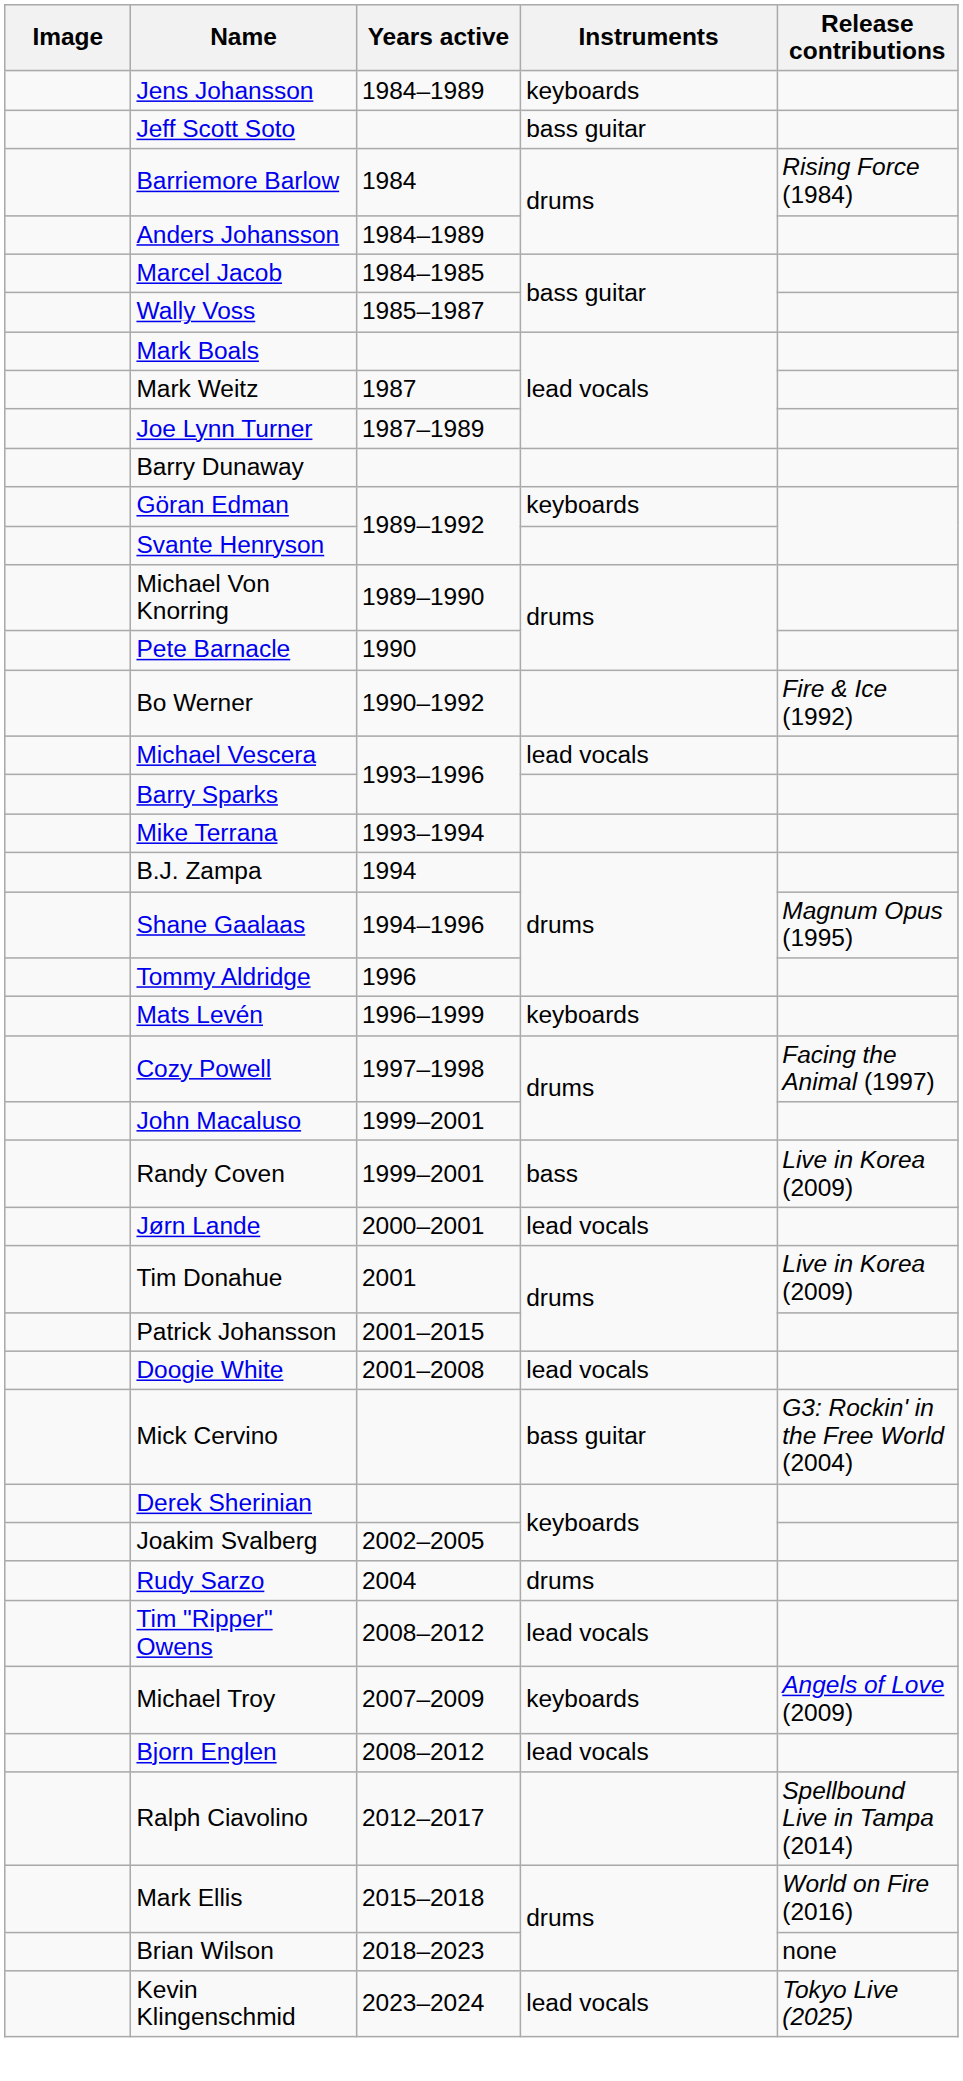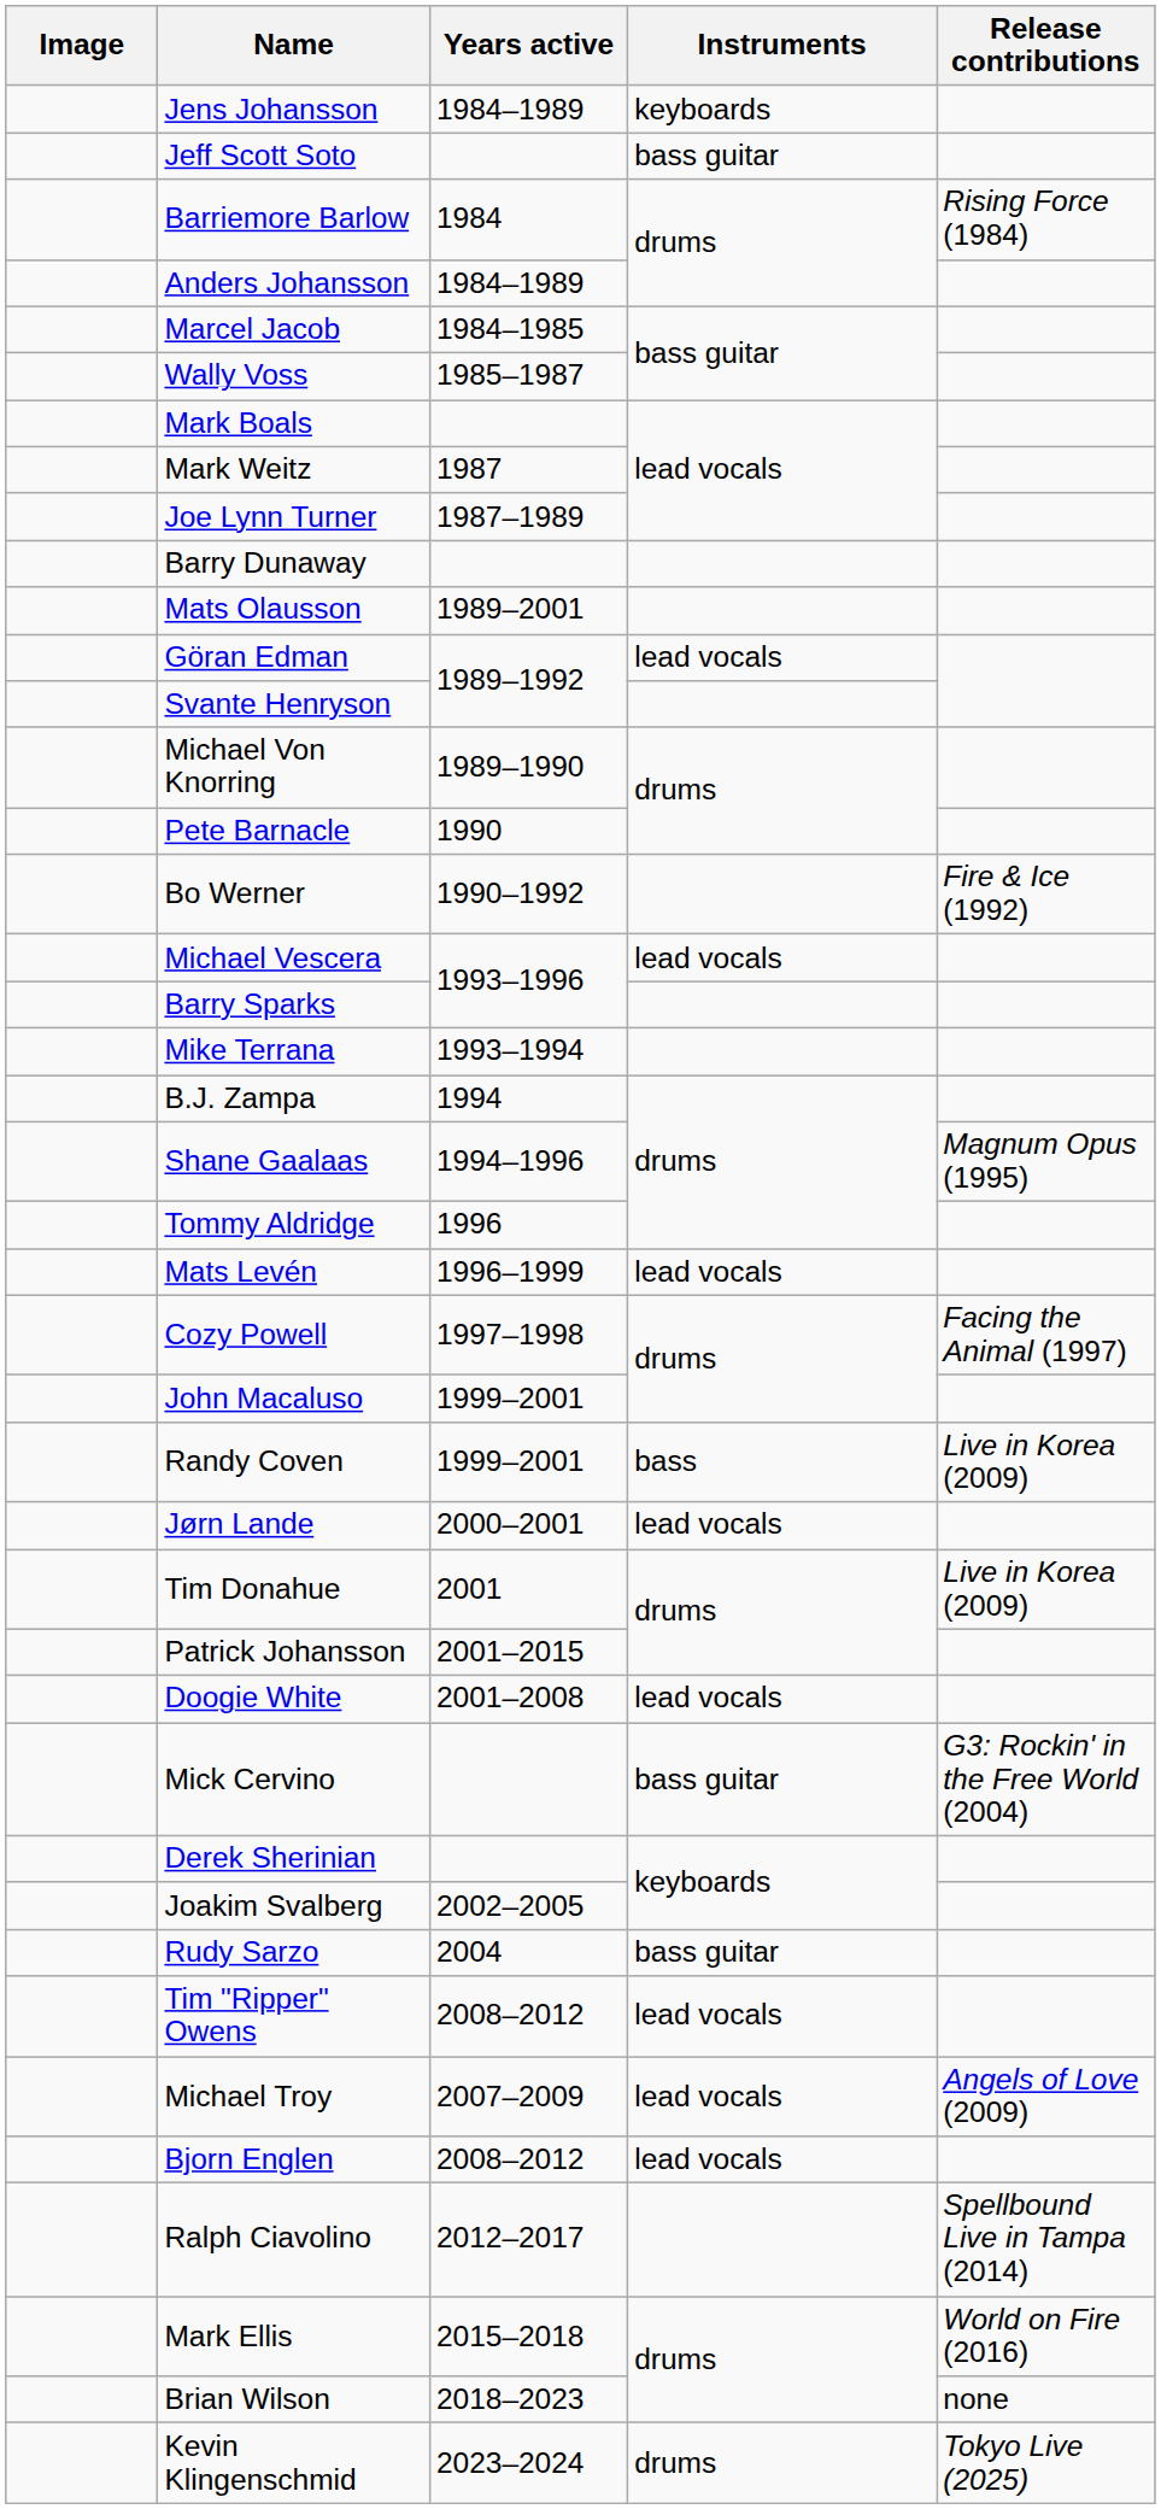+ row: Mats Olausson | 1989–2001
Göran Edman | Instruments: keyboards -> lead vocals
Mats Levén | Instruments: keyboards -> lead vocals
Rudy Sarzo | Instruments: drums -> bass guitar
Michael Troy | Instruments: keyboards -> lead vocals
Kevin Klingenschmid | Instruments: lead vocals -> drums
